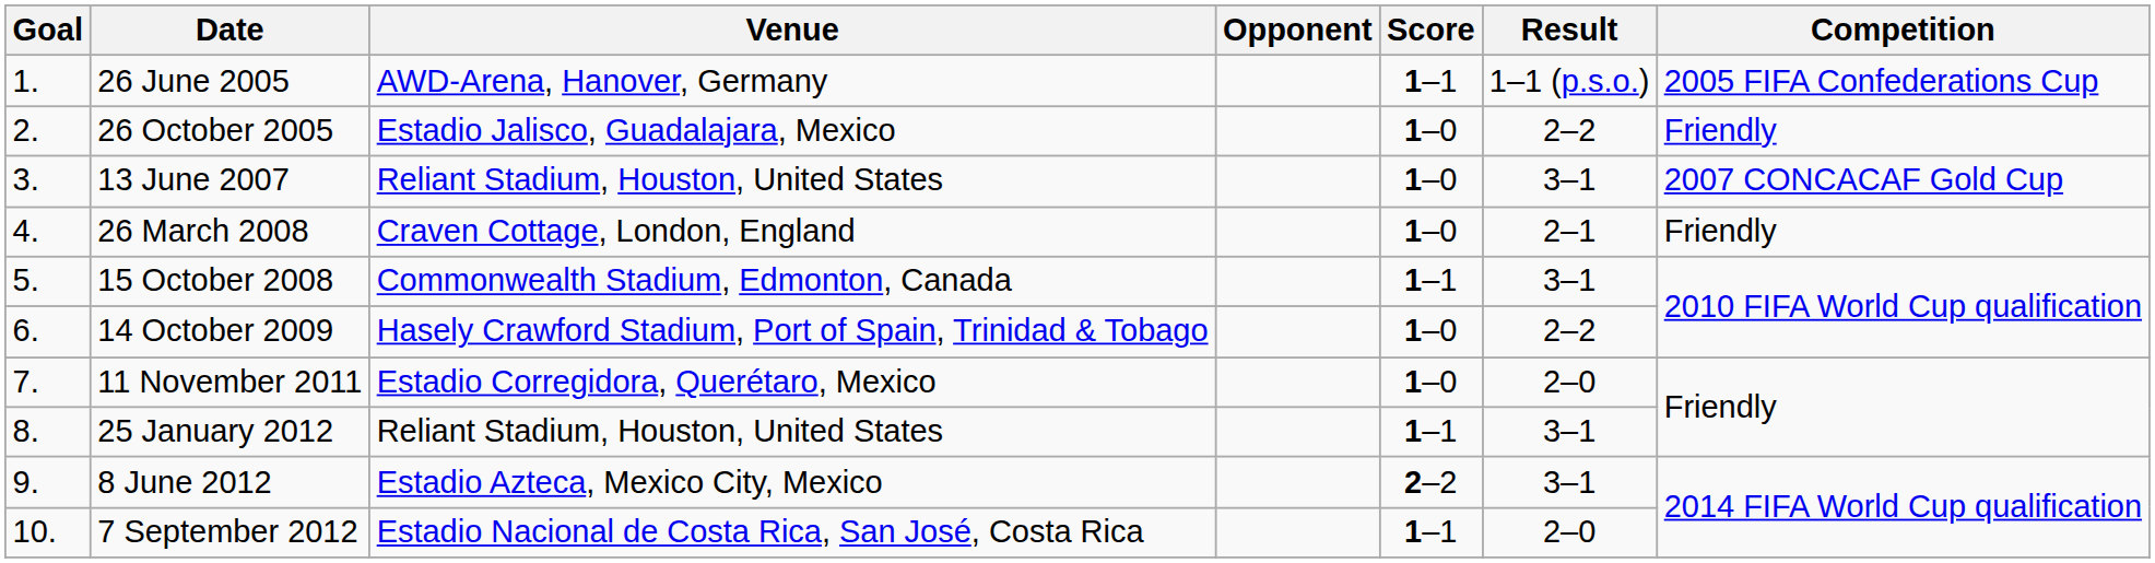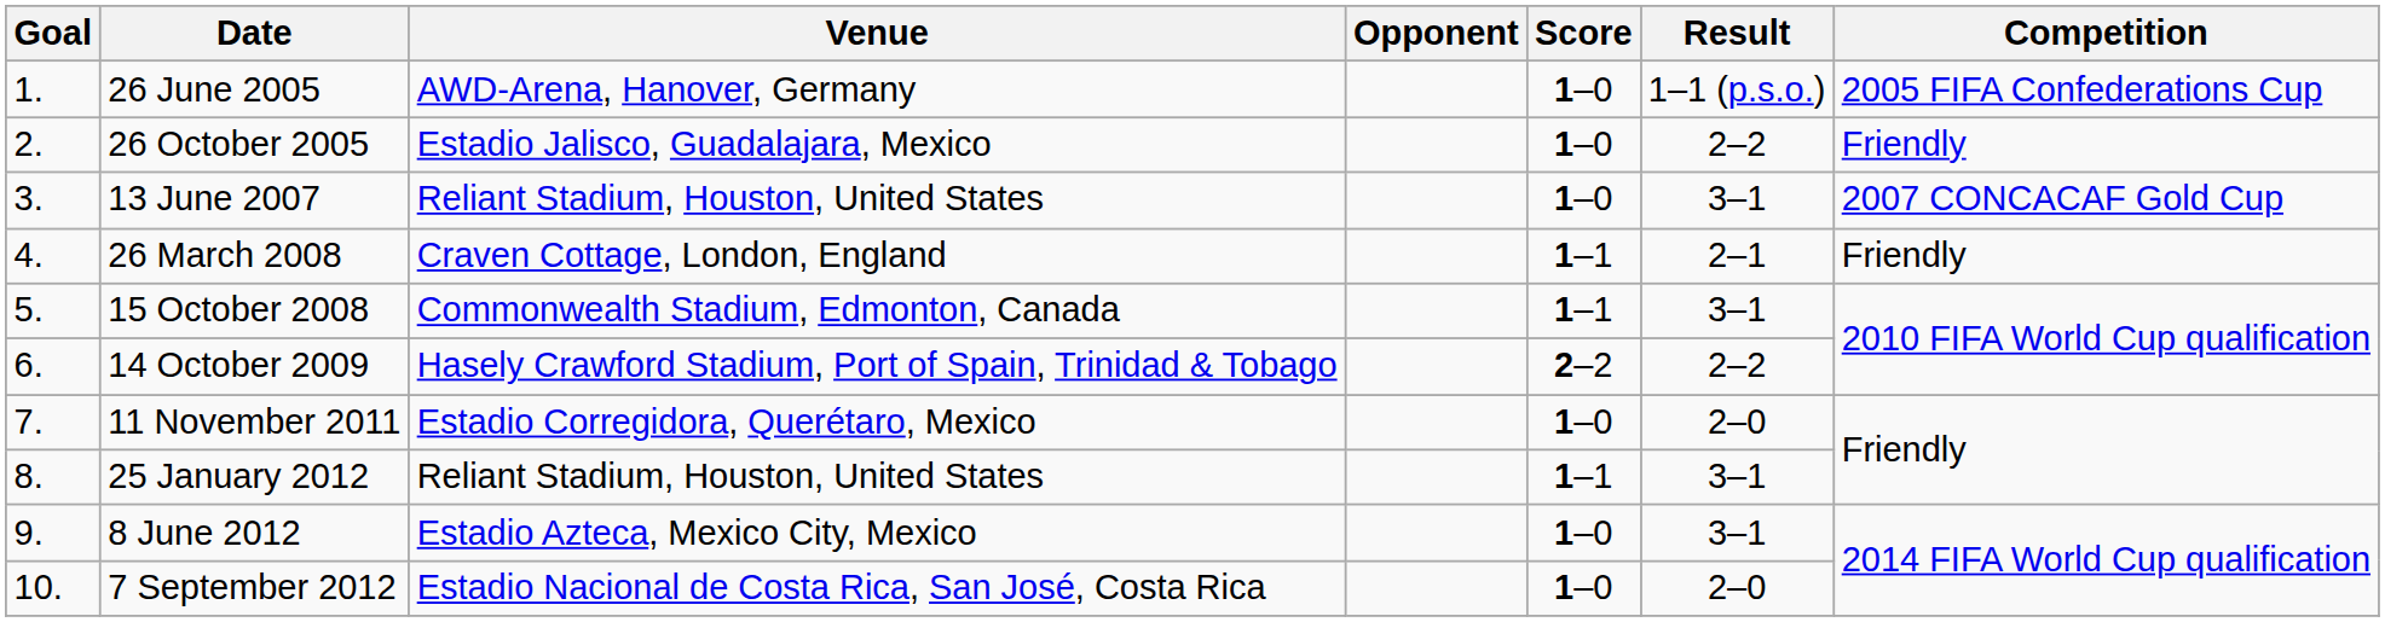26 June 2005 | Score: 1–1 -> 1–0
26 March 2008 | Score: 1–0 -> 1–1
14 October 2009 | Score: 1–0 -> 2–2
8 June 2012 | Score: 2–2 -> 1–0
7 September 2012 | Score: 1–1 -> 1–0
